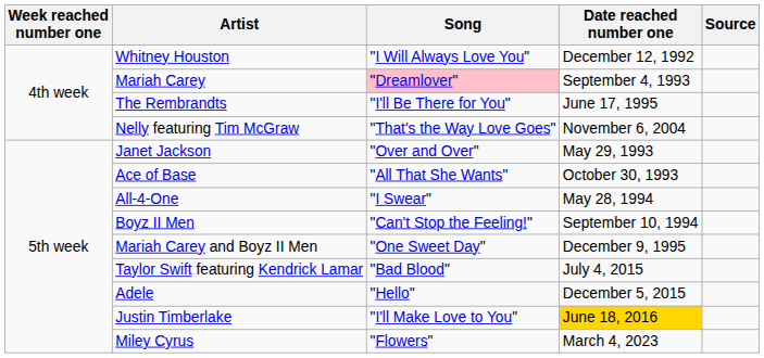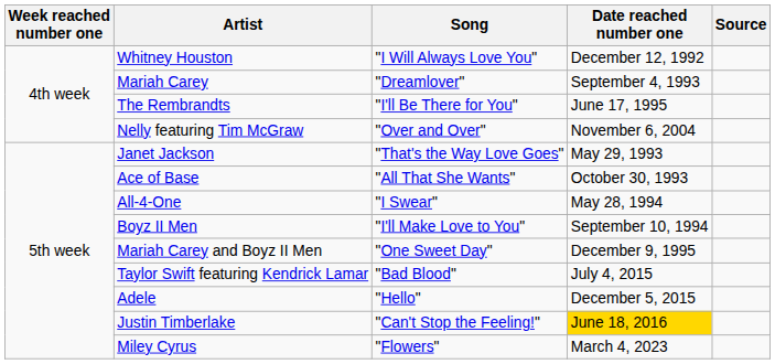Mariah Carey | Song: pink background -> no background
Nelly featuring Tim McGraw | Song: "That's the Way Love Goes" -> "Over and Over"
Janet Jackson | Song: "Over and Over" -> "That's the Way Love Goes"
Boyz II Men | Song: "Can't Stop the Feeling!" -> "I'll Make Love to You"
Justin Timberlake | Song: "I'll Make Love to You" -> "Can't Stop the Feeling!"
